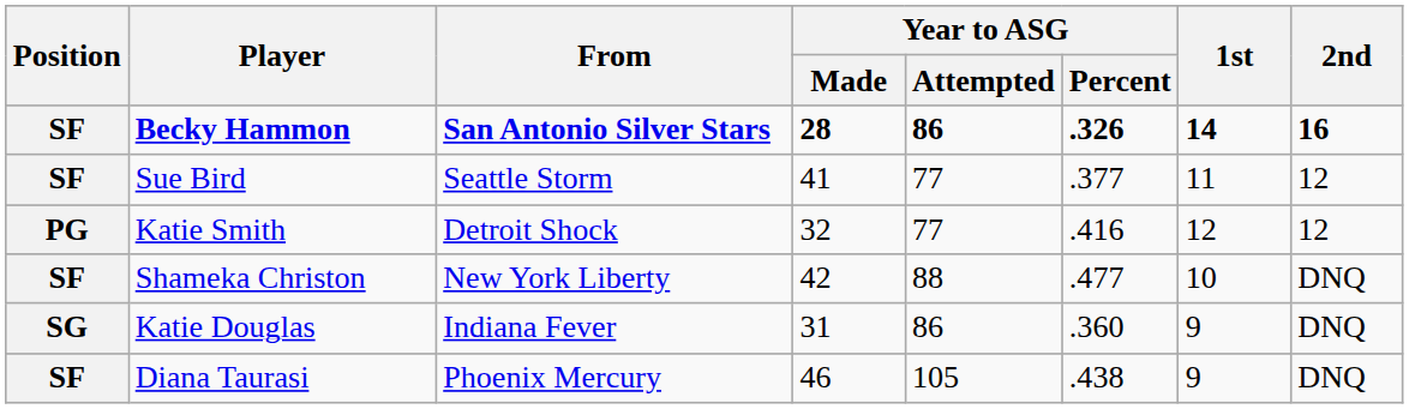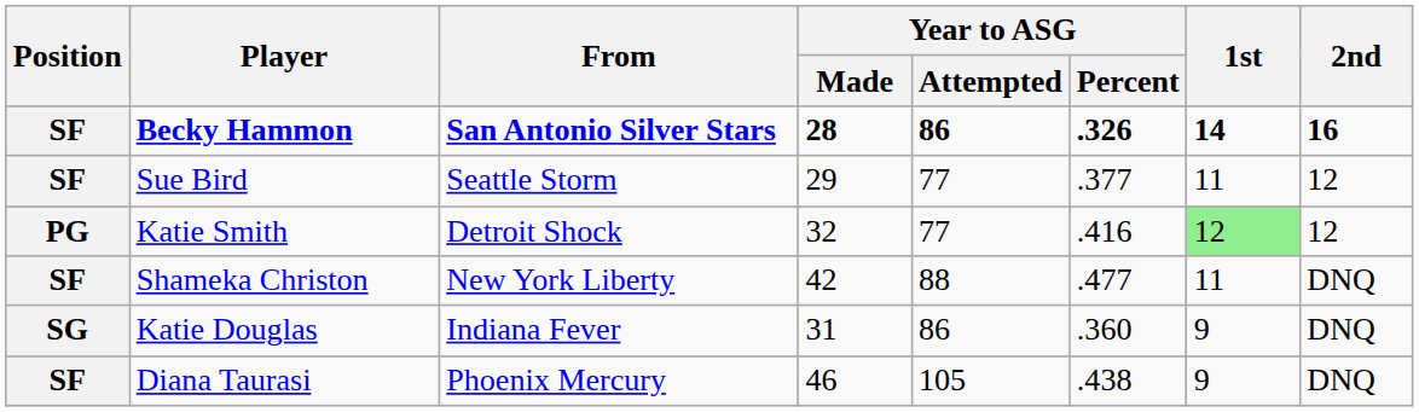Sue Bird | Year to ASG / Made: 41 -> 29
Katie Smith | 1st: no background -> lightgreen background
Shameka Christon | 1st: 10 -> 11
